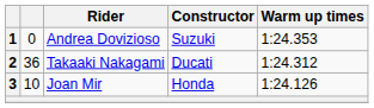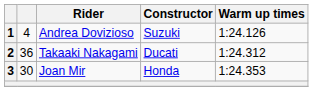1 | column 2: 0 -> 4
1 | Warm up times: 1:24.353 -> 1:24.126
3 | column 2: 10 -> 30
3 | Warm up times: 1:24.126 -> 1:24.353
